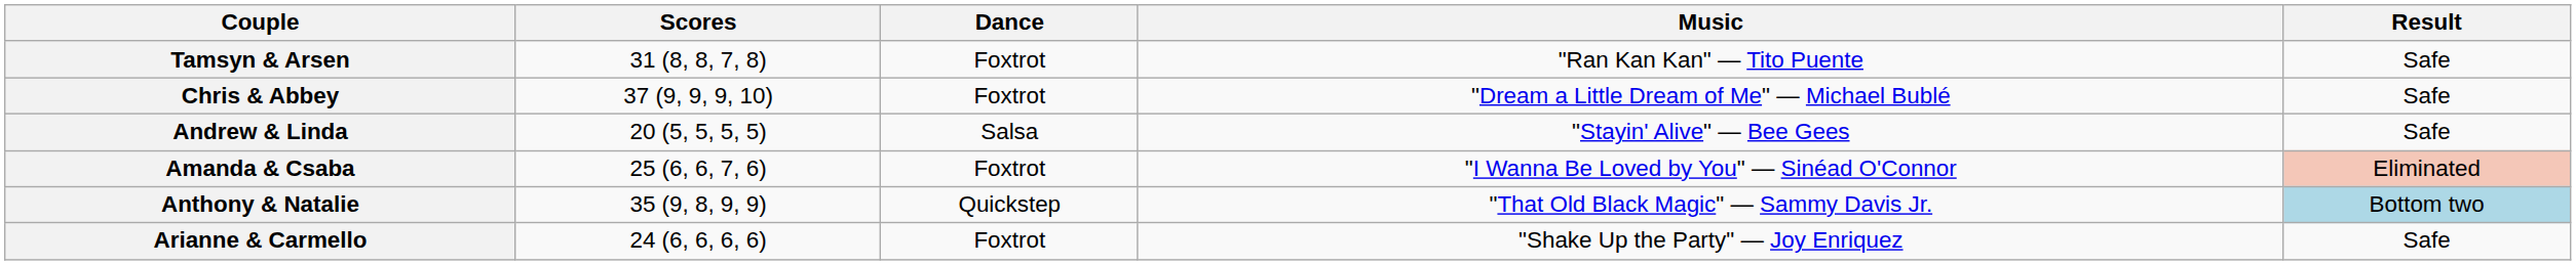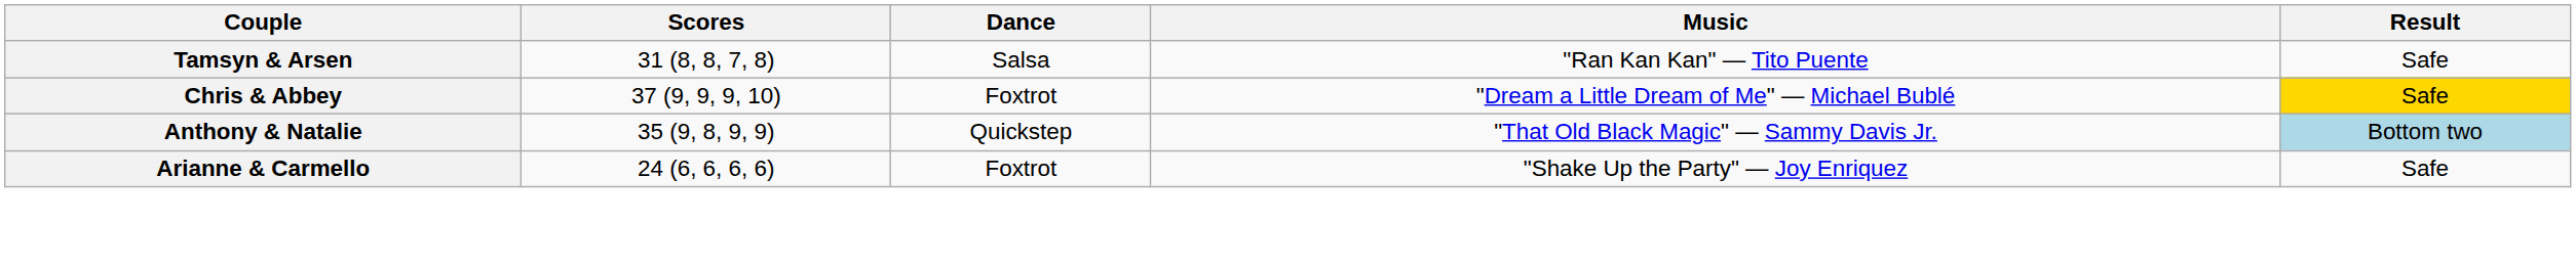Tamsyn & Arsen | Dance: Foxtrot -> Salsa
Chris & Abbey | Result: no background -> gold background
- row: Andrew & Linda | 20 (5, 5, 5, 5) | Salsa | "Stayin' Alive" — Bee Gees | Safe
- row: Amanda & Csaba | 25 (6, 6, 7, 6) | Foxtrot | "I Wanna Be Loved by You" — Sinéad O'Connor | Eliminated
